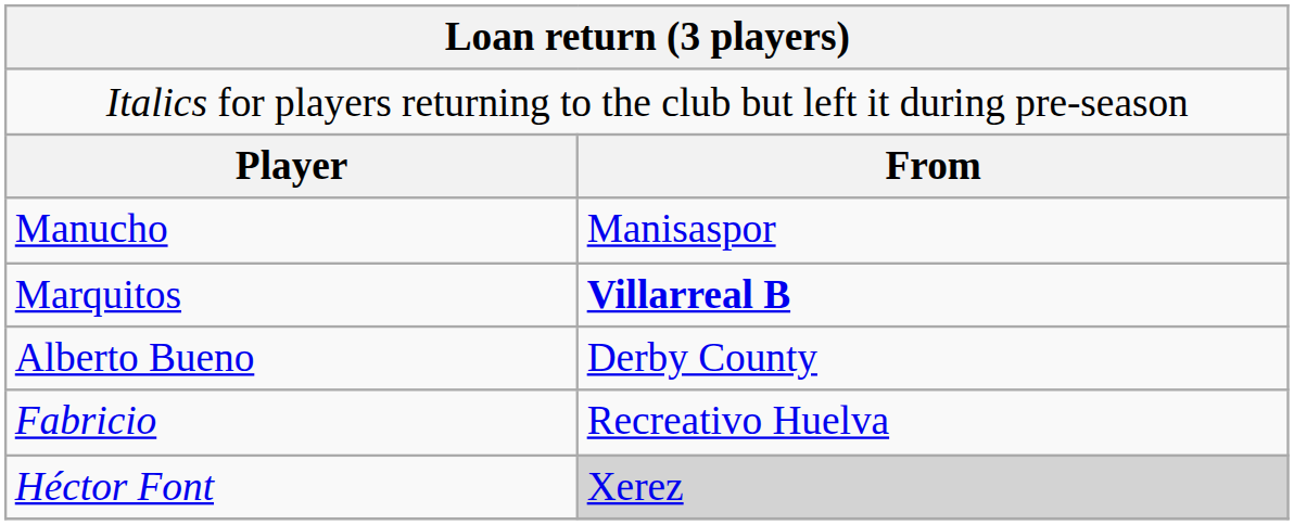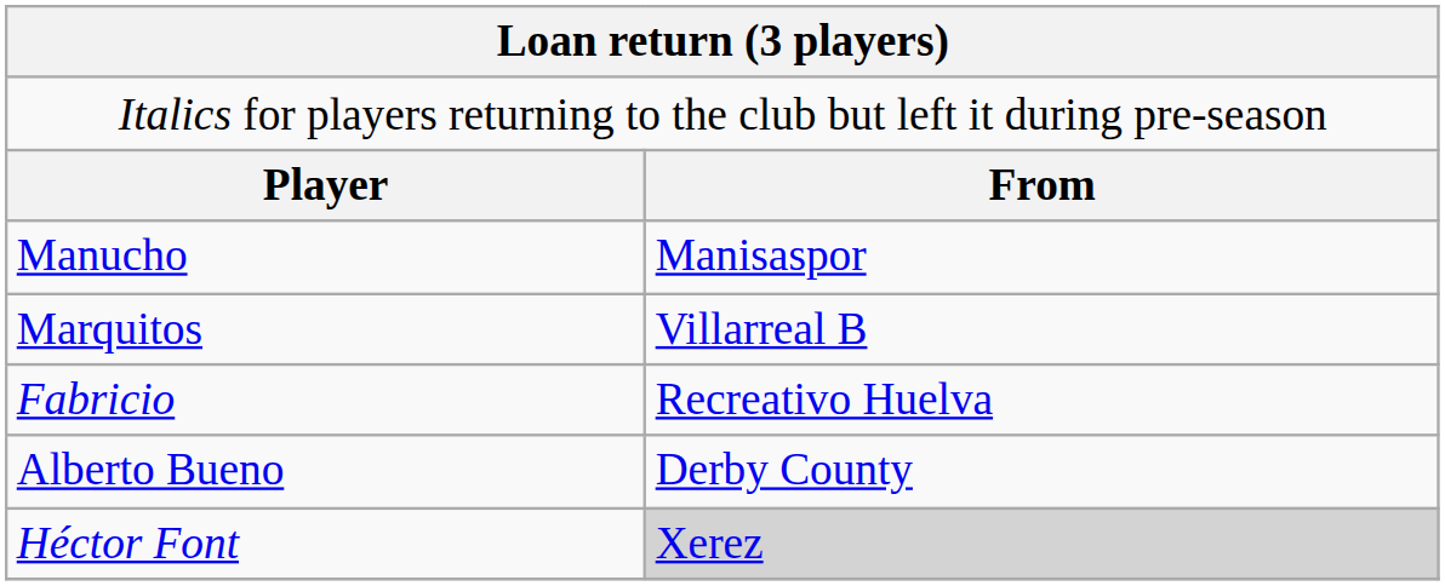Marquitos | column 2: bold -> normal
rows swapped: Alberto Bueno <-> Fabricio
